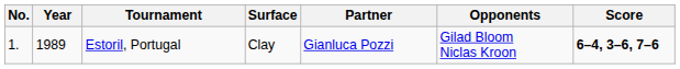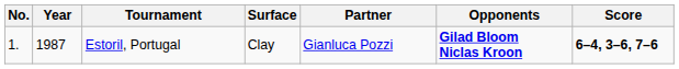Estoril, Portugal | Year: 1989 -> 1987
Estoril, Portugal | Opponents: normal -> bold
